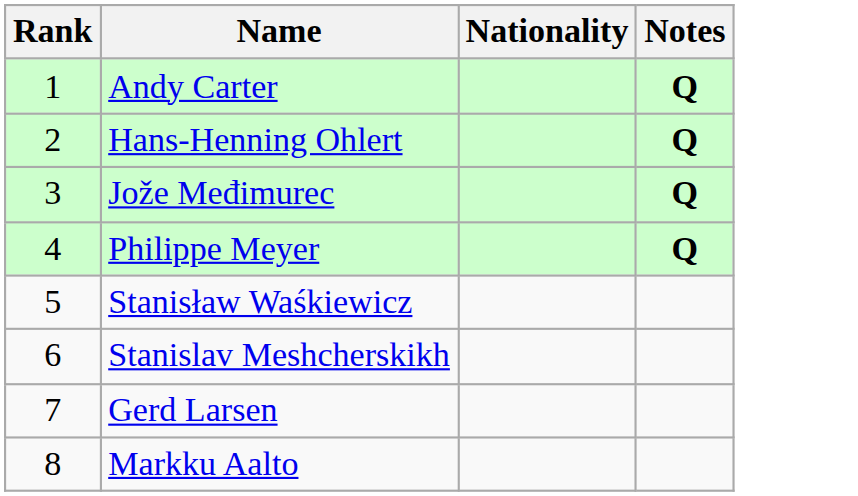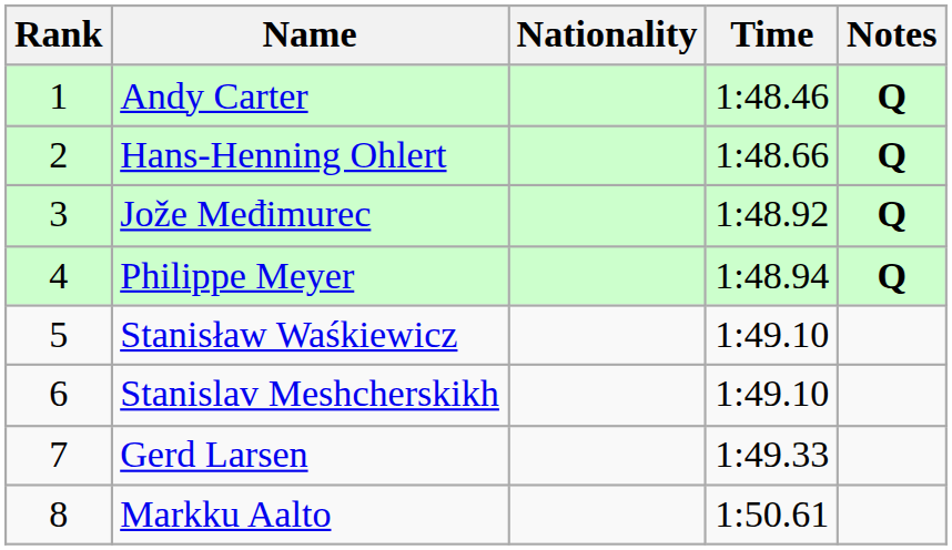+ column: Time | 1:48.46 | 1:48.66 | 1:48.92 | 1:48.94 | 1:49.10 | 1:49.10 | 1:49.33 | 1:50.61
